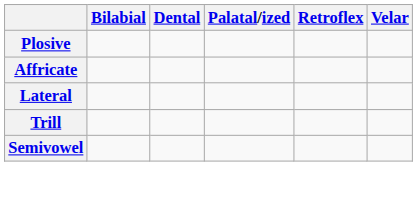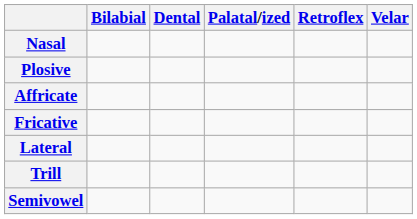+ row: Nasal
+ row: Fricative
